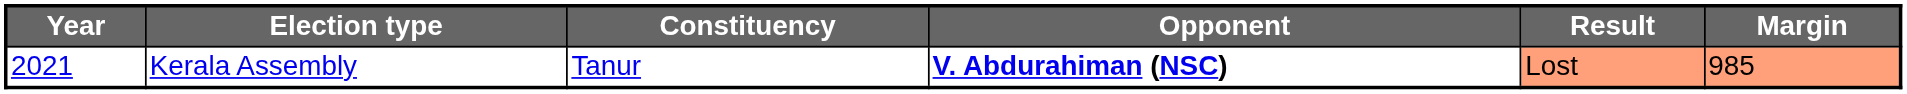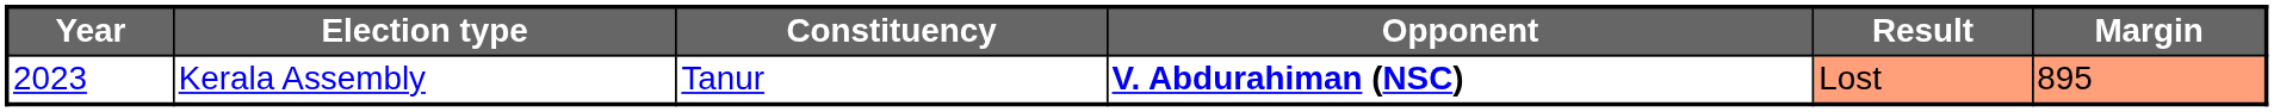Kerala Assembly | Year: 2021 -> 2023
Kerala Assembly | Margin: 985 -> 895
